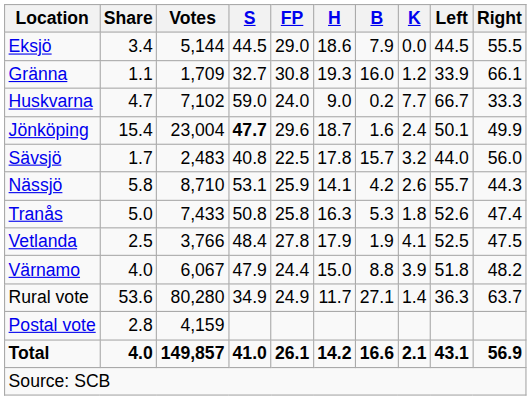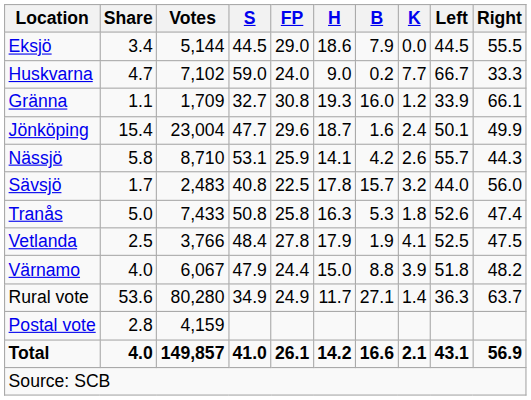rows swapped: Gränna <-> Huskvarna
Jönköping | S: bold -> normal
rows swapped: Nässjö <-> Sävsjö
